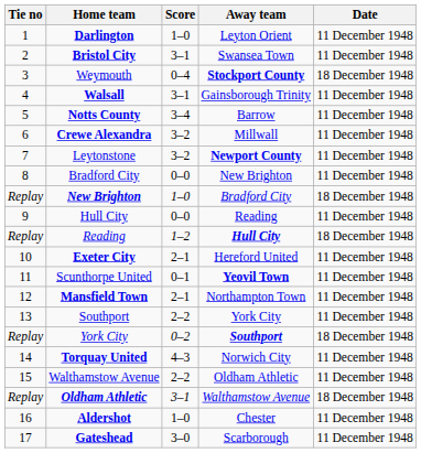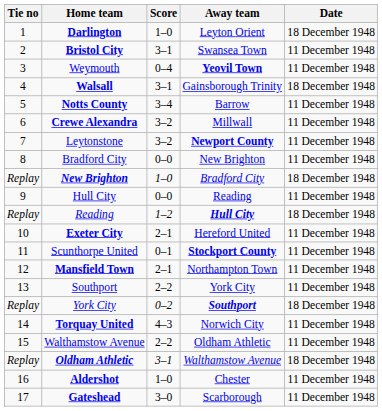Darlington | Date: 11 December 1948 -> 18 December 1948
Weymouth | Away team: Stockport County -> Yeovil Town
Weymouth | Date: 18 December 1948 -> 11 December 1948
Walsall | Date: 11 December 1948 -> 18 December 1948
Scunthorpe United | Away team: Yeovil Town -> Stockport County
